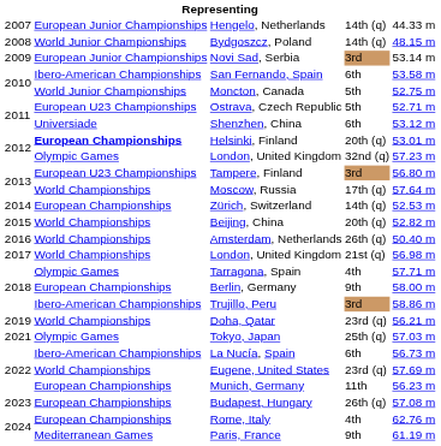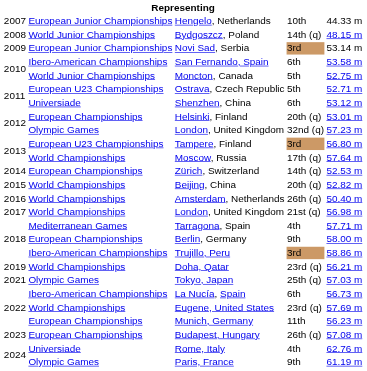Hengelo, Netherlands | column 4: 14th (q) -> 10th
Helsinki, Finland | column 2: bold -> normal
Tarragona, Spain | column 2: Olympic Games -> Mediterranean Games
Rome, Italy | column 2: European Championships -> Universiade
Paris, France | column 2: Mediterranean Games -> Olympic Games
